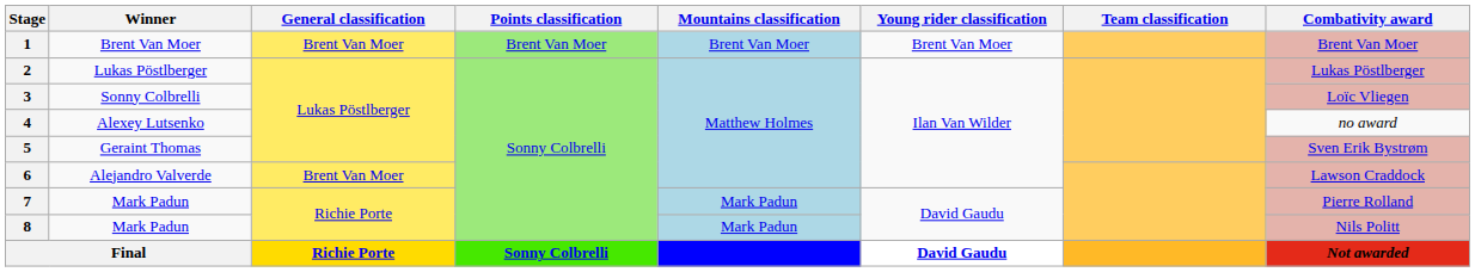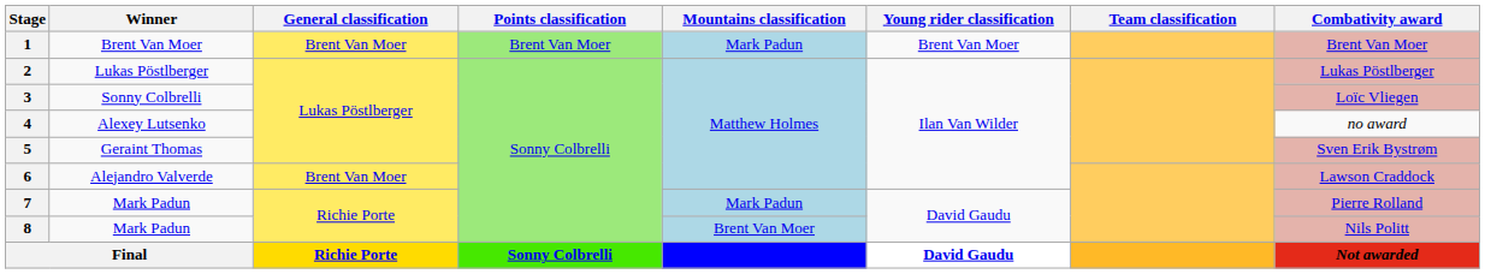1 | Mountains classification: Brent Van Moer -> Mark Padun
8 | Mountains classification: Mark Padun -> Brent Van Moer
